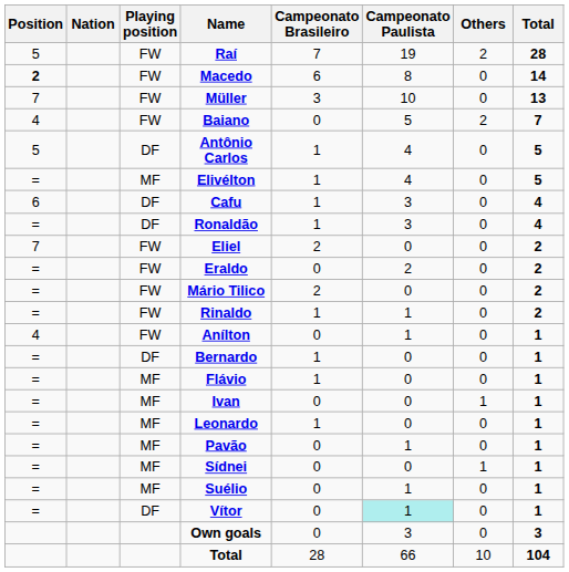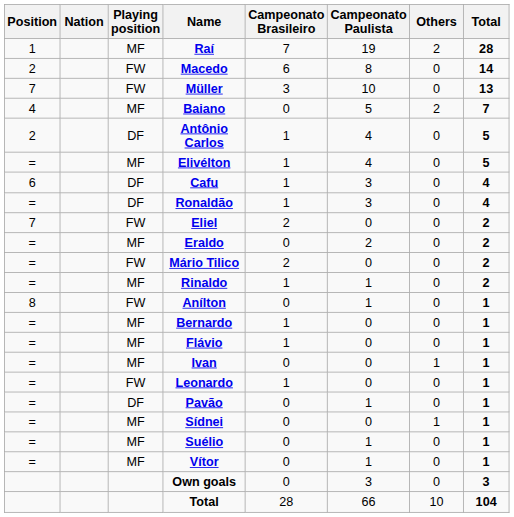Raí | Position: 5 -> 1
Raí | Playing position: FW -> MF
Macedo | Position: bold -> normal
Baiano | Playing position: FW -> MF
Antônio Carlos | Position: 5 -> 2
Eraldo | Playing position: FW -> MF
Rinaldo | Playing position: FW -> MF
Anílton | Position: 4 -> 8
Bernardo | Playing position: DF -> MF
Leonardo | Playing position: MF -> FW
Pavão | Playing position: MF -> DF
Vítor | Playing position: DF -> MF
Vítor | Campeonato Paulista: paleturquoise background -> no background
